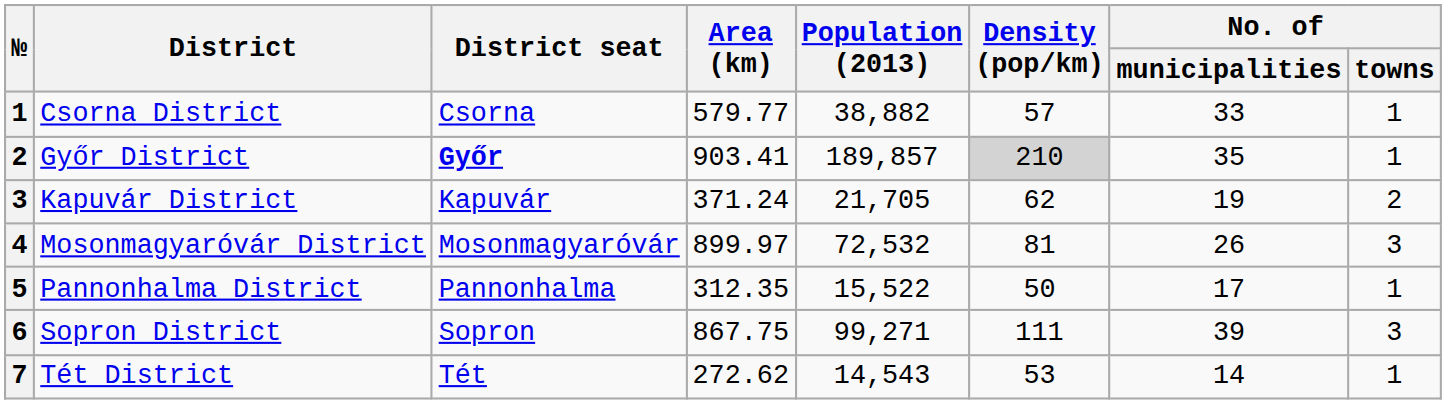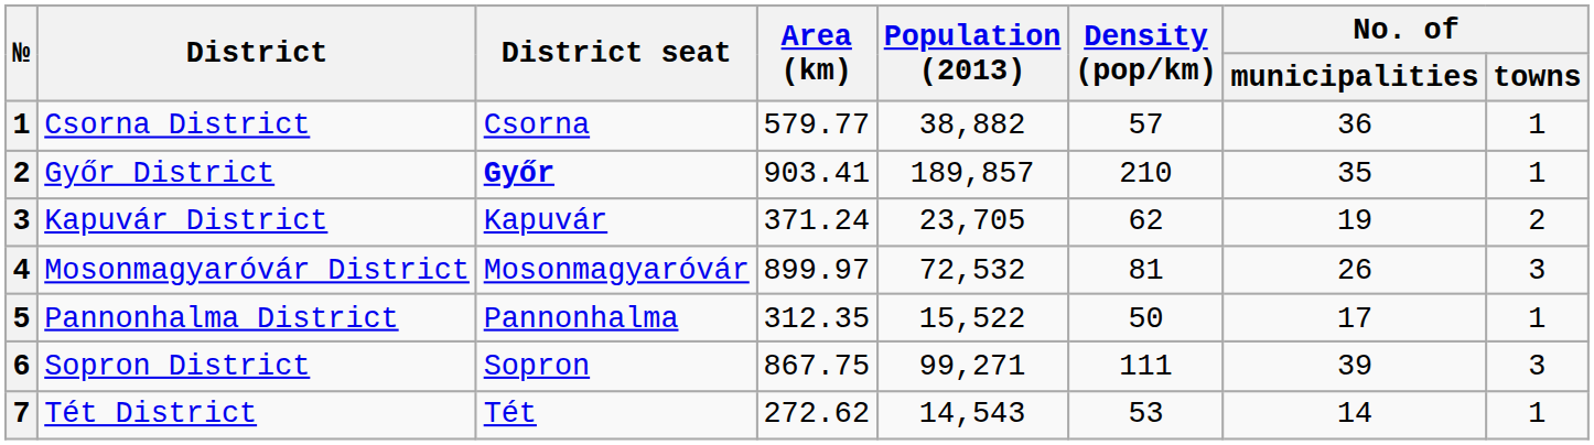Csorna District | No. of / municipalities: 33 -> 36
Győr District | Density (pop/km): lightgrey background -> no background
Kapuvár District | Population (2013): 21,705 -> 23,705
